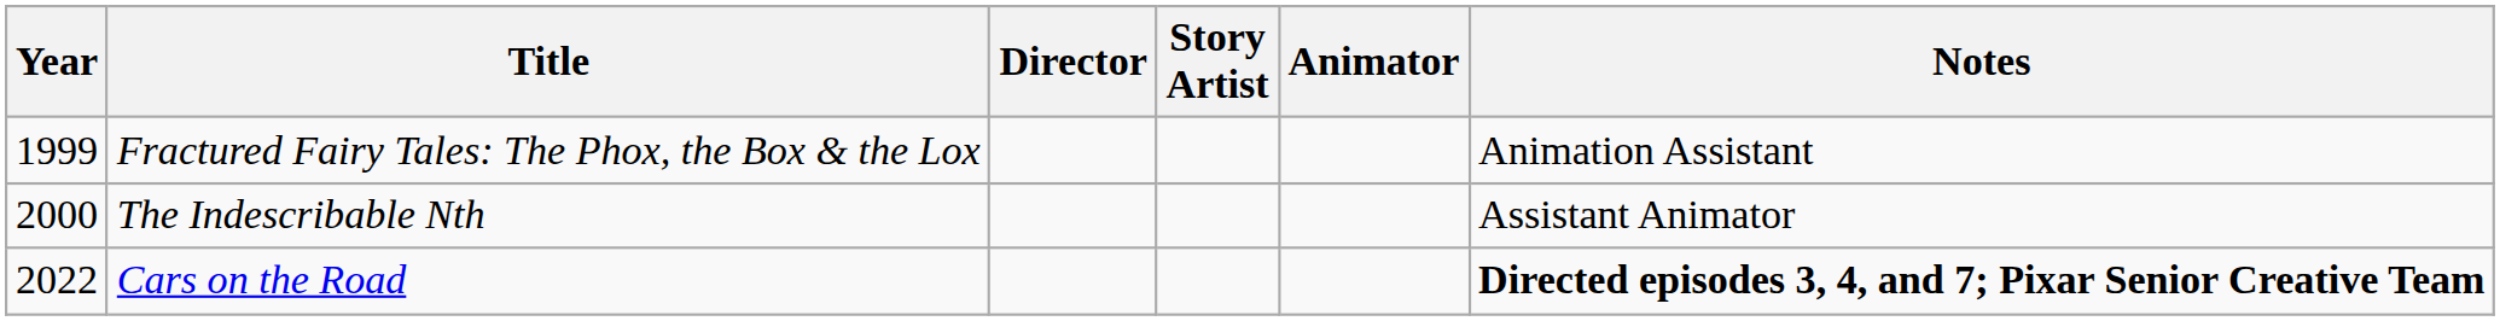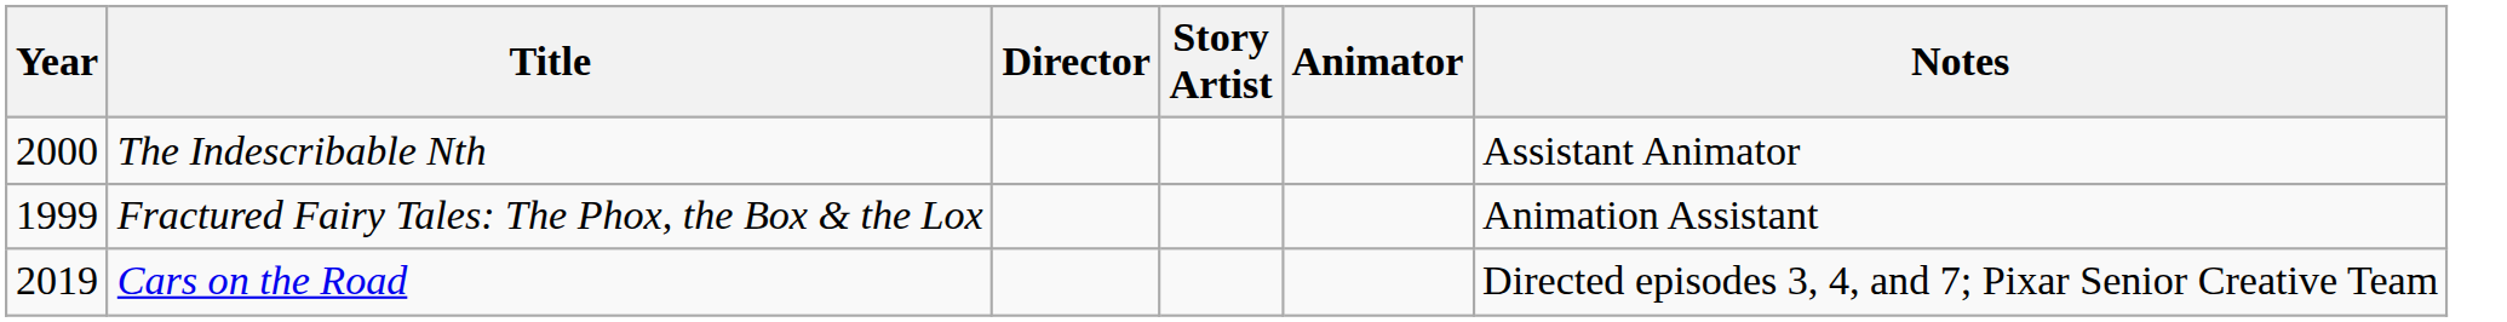rows swapped: Fractured Fairy Tales: The Phox, the Box & the Lox <-> The Indescribable Nth
Cars on the Road | Year: 2022 -> 2019
Cars on the Road | Notes: bold -> normal
